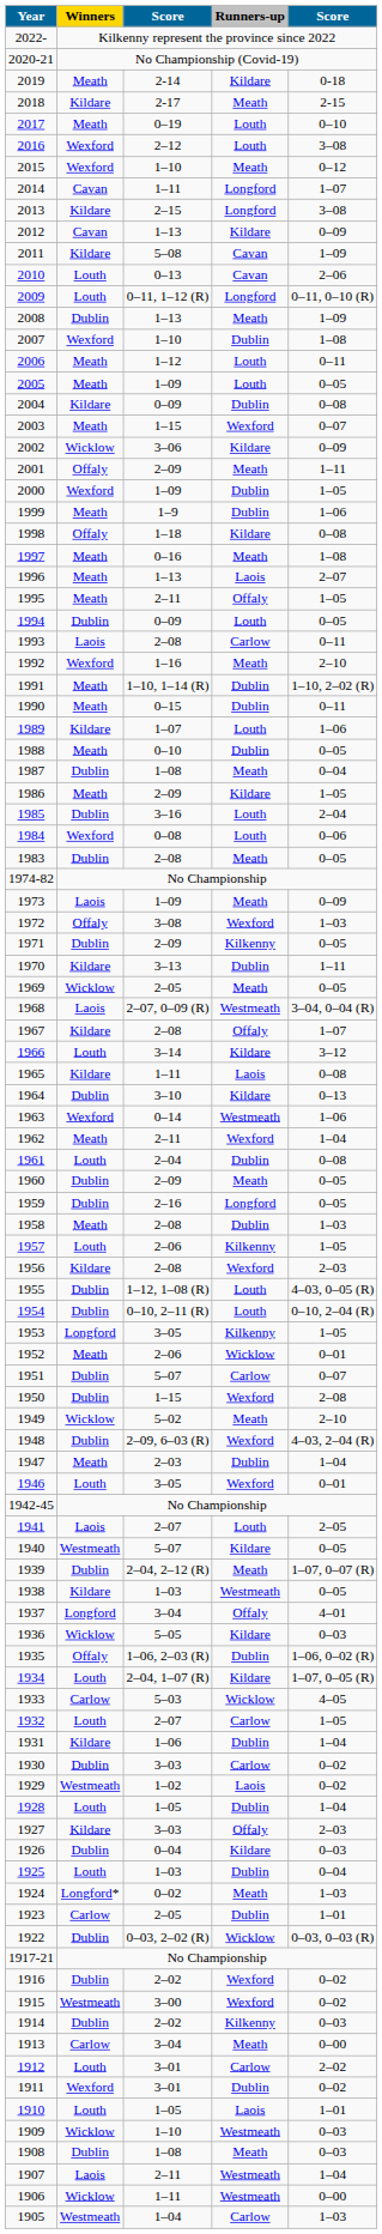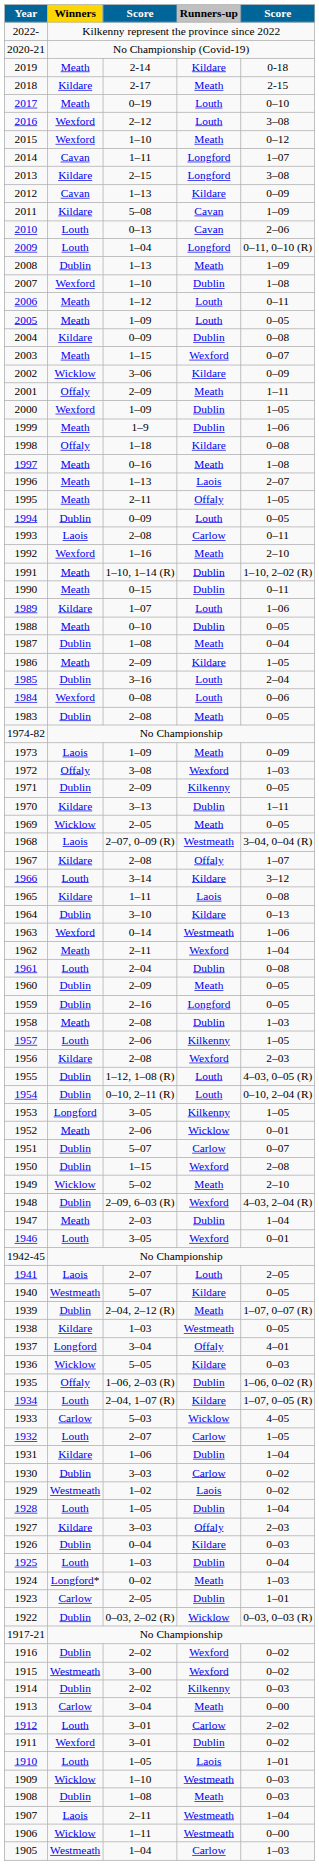2009 | column 3: 0–11, 1–12 (R) -> 1–04
